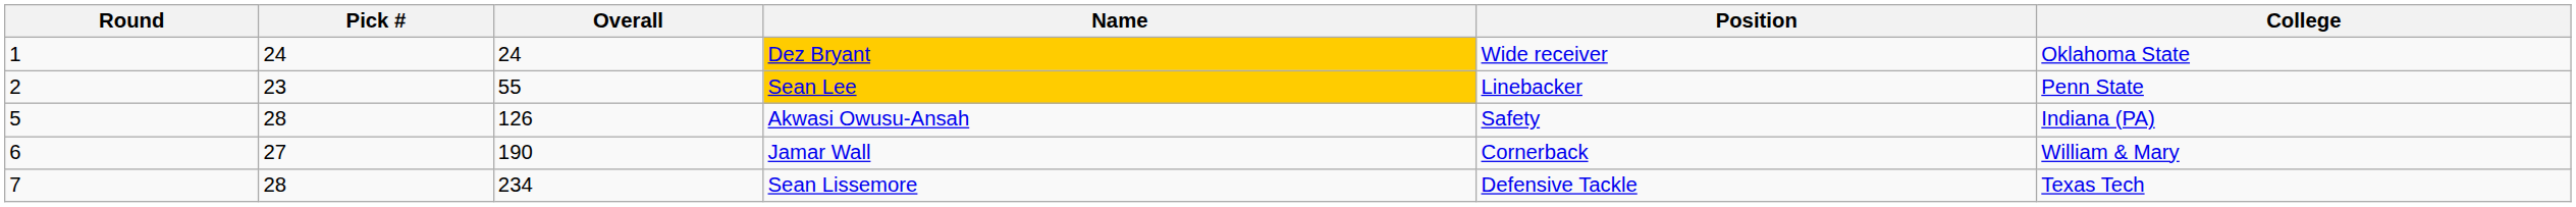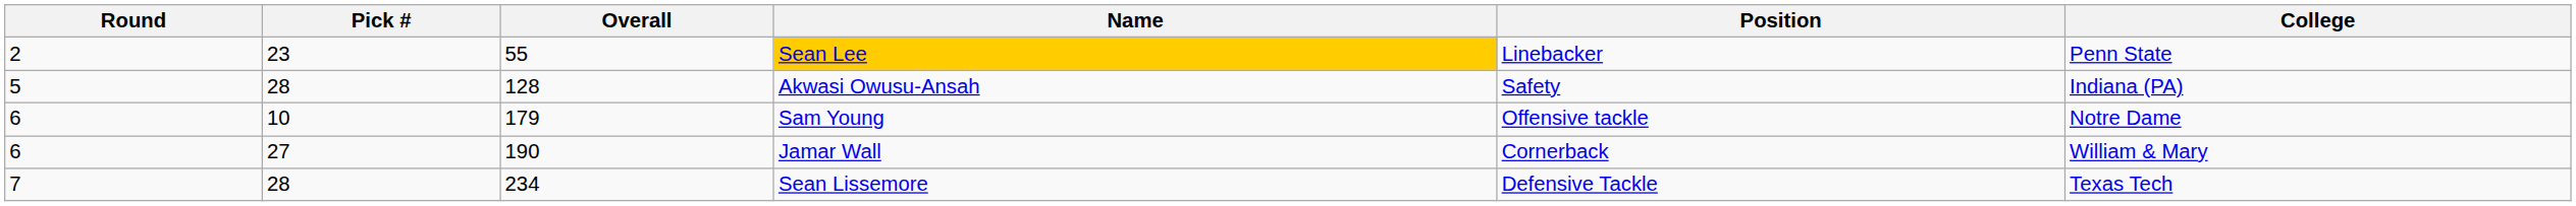- row: 1 | 24 | 24 | Dez Bryant | Wide receiver | Oklahoma State
Akwasi Owusu-Ansah | Overall: 126 -> 128
+ row: 6 | 10 | 179 | Sam Young | Offensive tackle | Notre Dame
